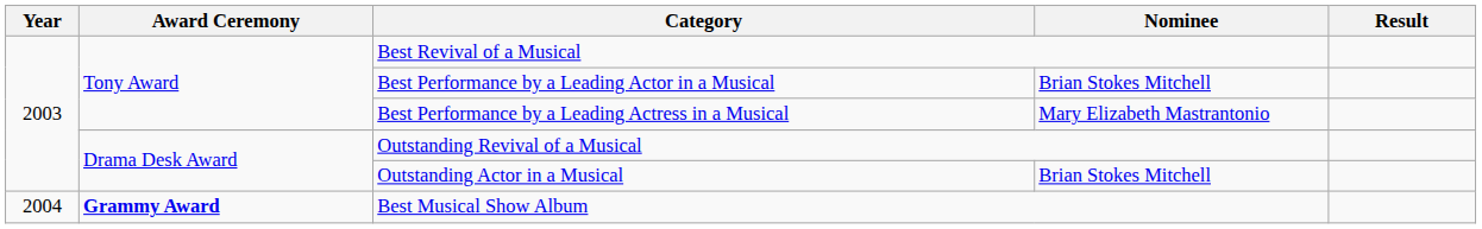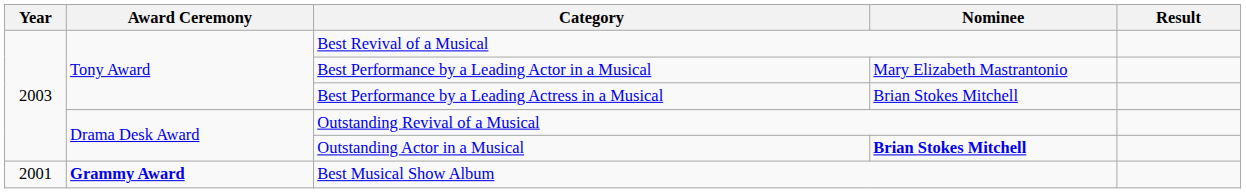Best Performance by a Leading Actor in a Musical | Nominee: Brian Stokes Mitchell -> Mary Elizabeth Mastrantonio
Best Performance by a Leading Actress in a Musical | Nominee: Mary Elizabeth Mastrantonio -> Brian Stokes Mitchell
Outstanding Actor in a Musical | Nominee: normal -> bold
Best Musical Show Album | Year: 2004 -> 2001
